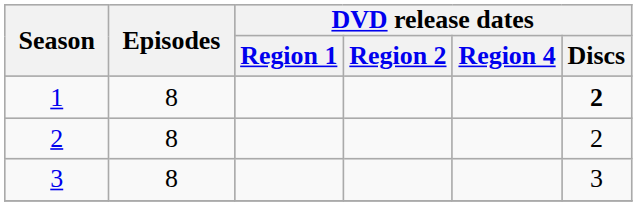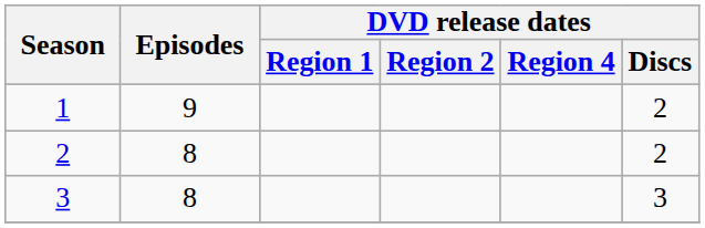1 | Episodes: 8 -> 9
1 | DVD release dates / Discs: bold -> normal
